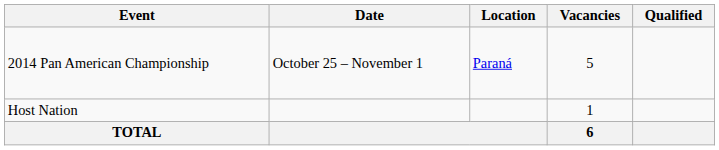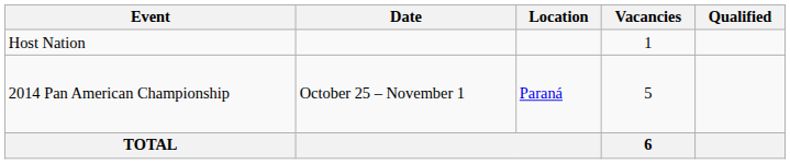rows swapped: Host Nation <-> 2014 Pan American Championship
